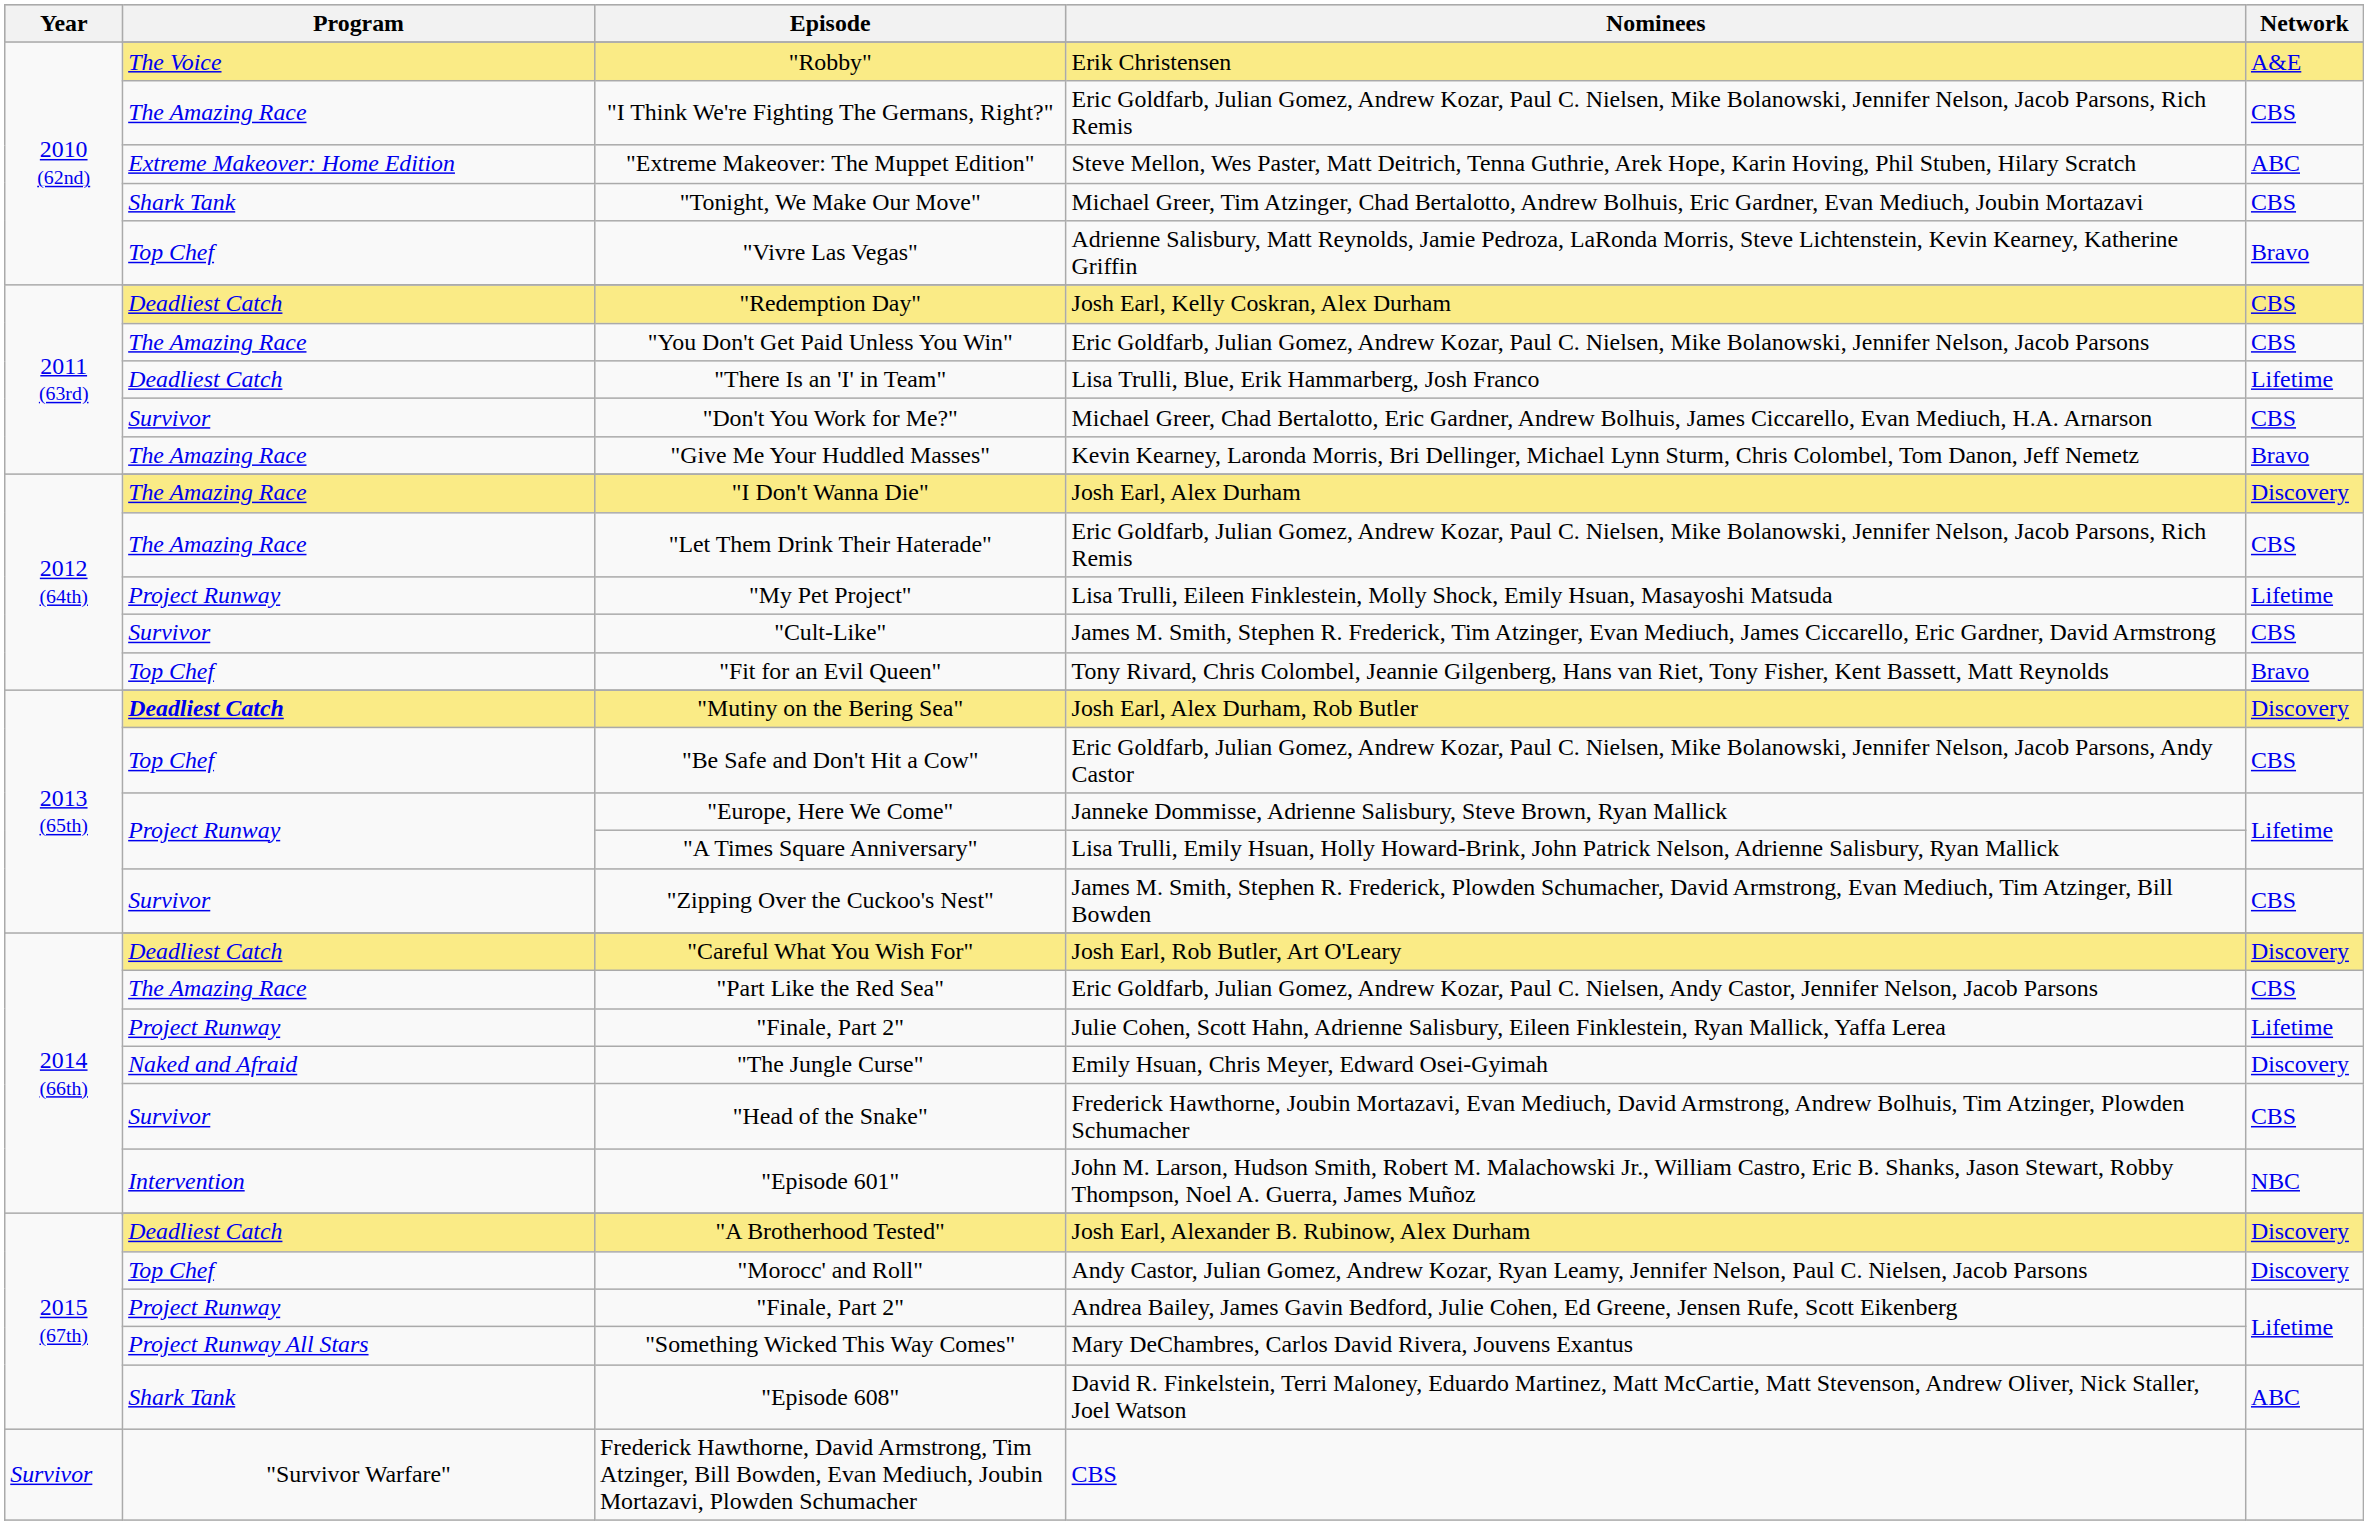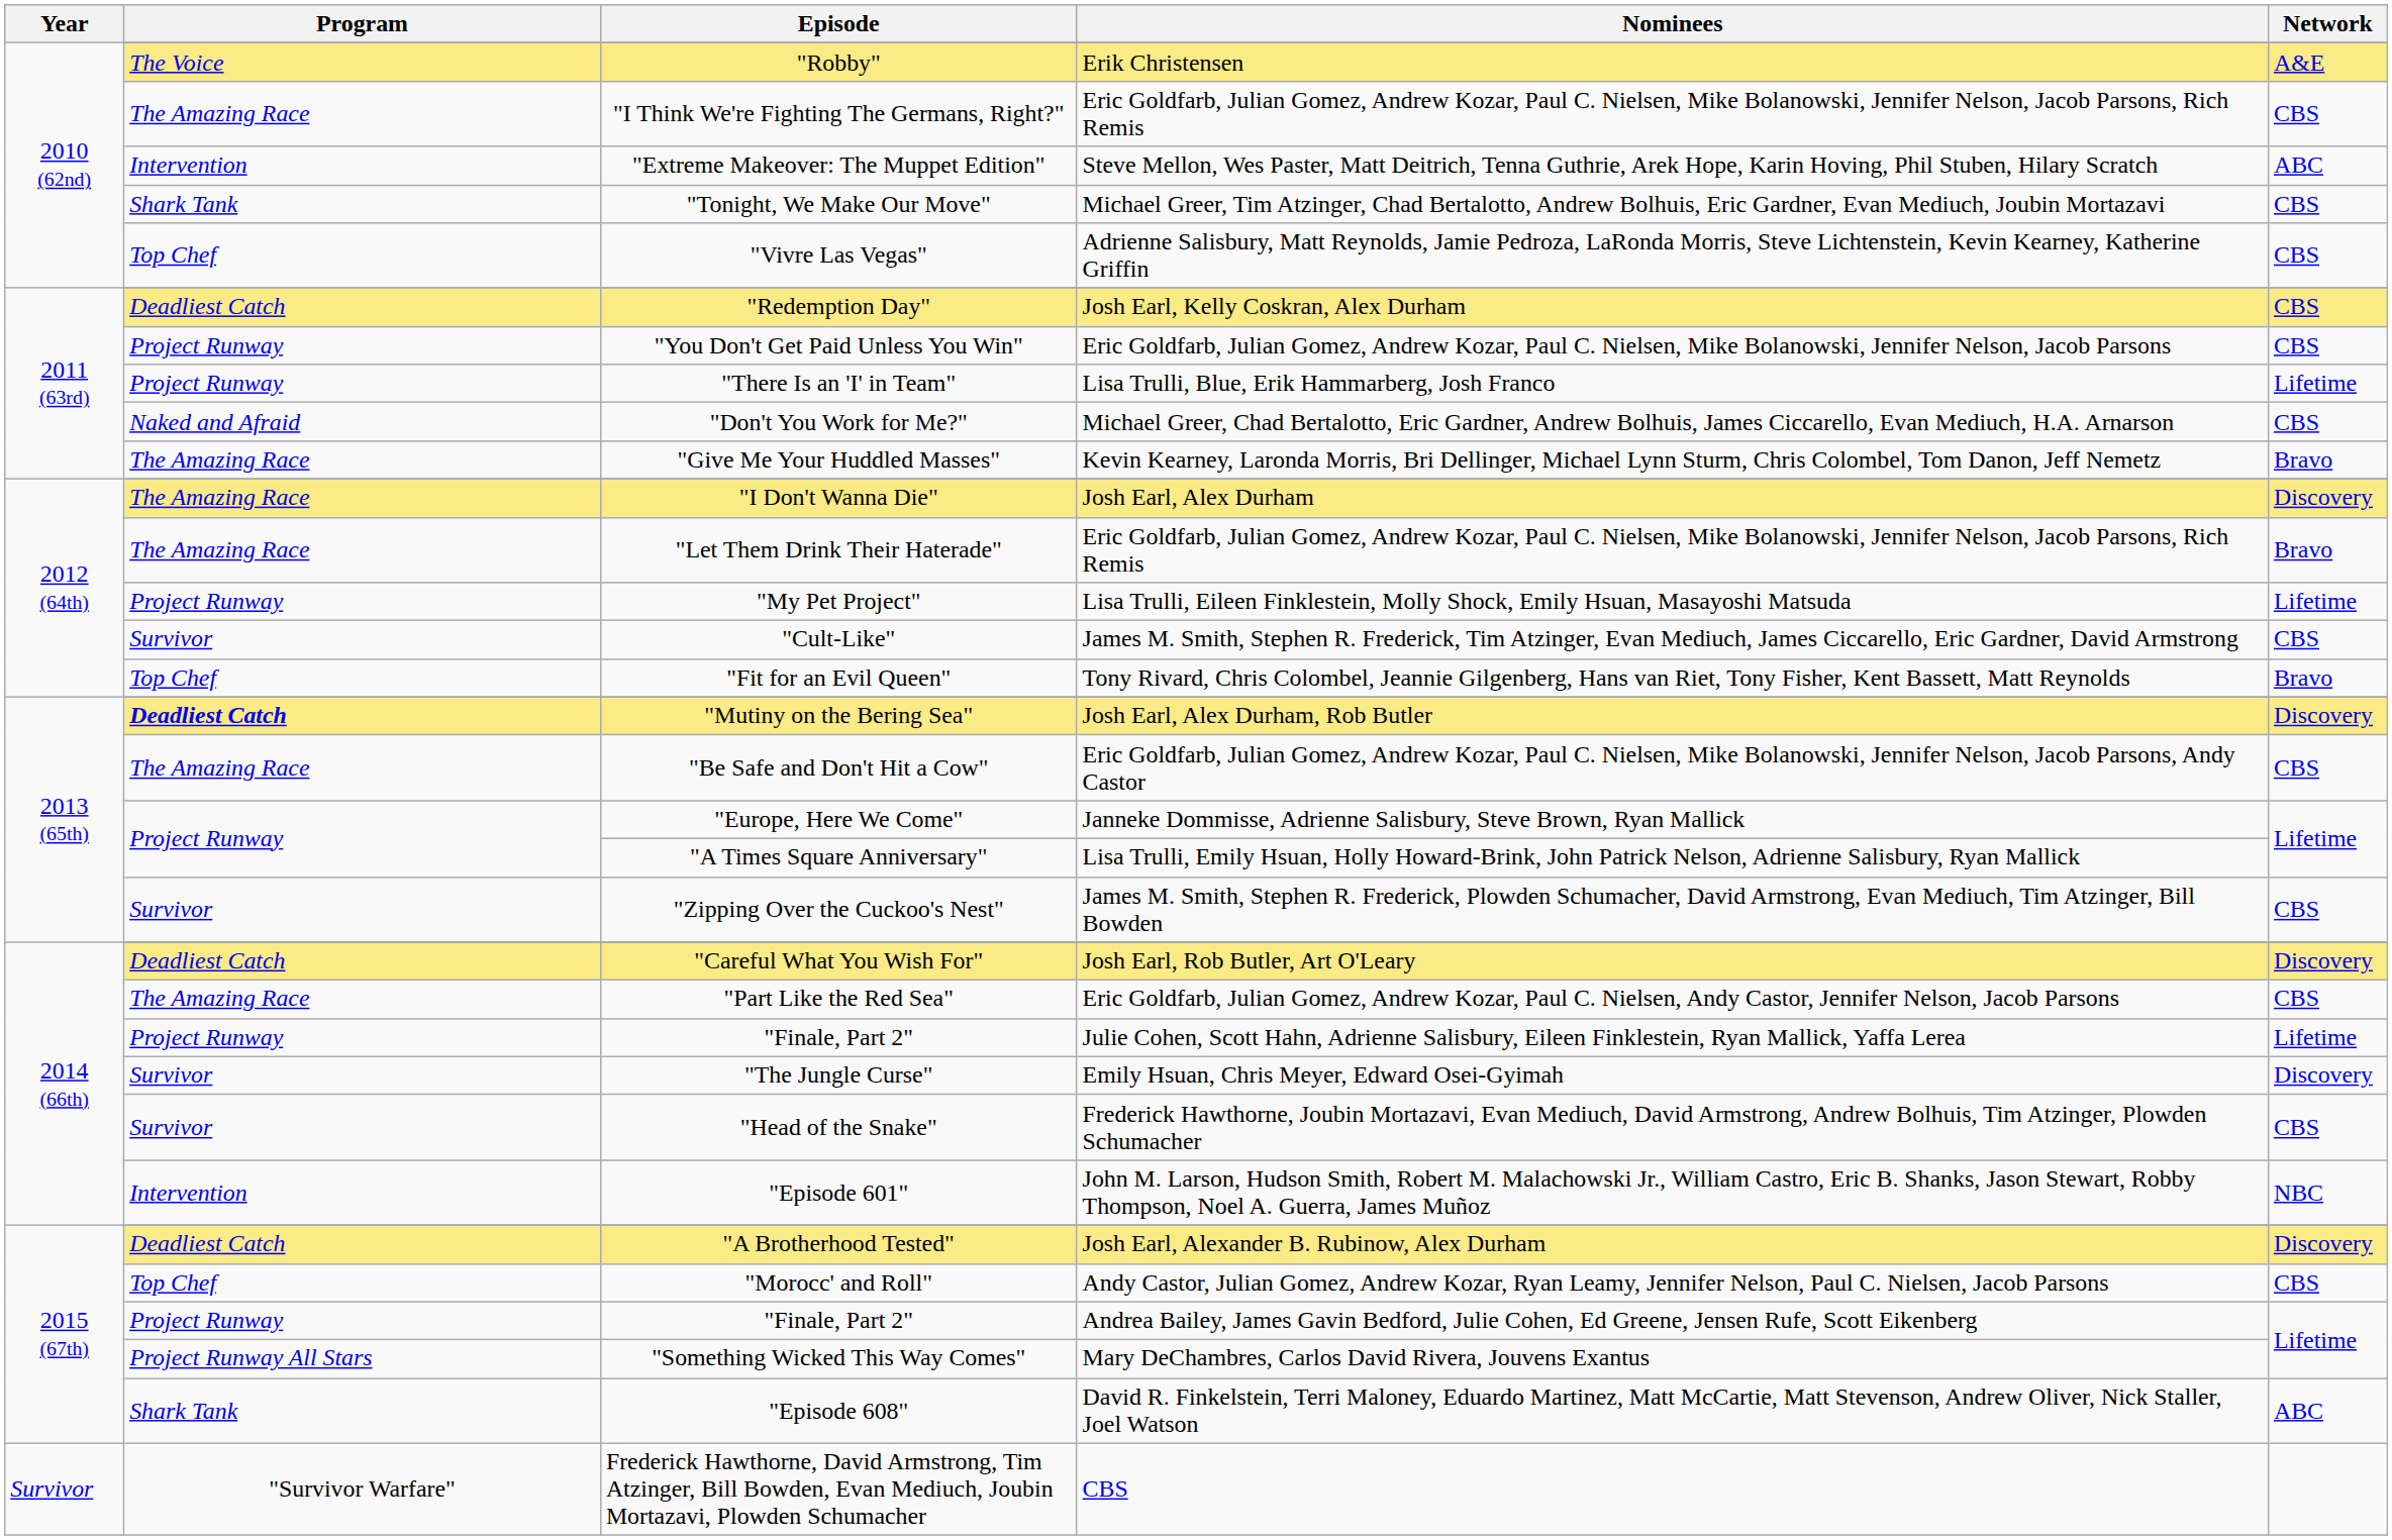"Extreme Makeover: The Muppet Edition" | Program: Extreme Makeover: Home Edition -> Intervention
"Vivre Las Vegas" | Network: Bravo -> CBS
"You Don't Get Paid Unless You Win" | Program: The Amazing Race -> Project Runway
"There Is an 'I' in Team" | Program: Deadliest Catch -> Project Runway
"Don't You Work for Me?" | Program: Survivor -> Naked and Afraid
"Let Them Drink Their Haterade" | Network: CBS -> Bravo
"Be Safe and Don't Hit a Cow" | Program: Top Chef -> The Amazing Race
"The Jungle Curse" | Program: Naked and Afraid -> Survivor
"Morocc' and Roll" | Network: Discovery -> CBS
